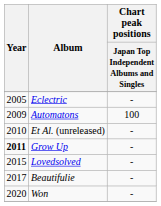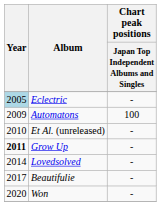Eclectric | Year: no background -> lightblue background
Lovedsolved | Year: 2015 -> 2014
